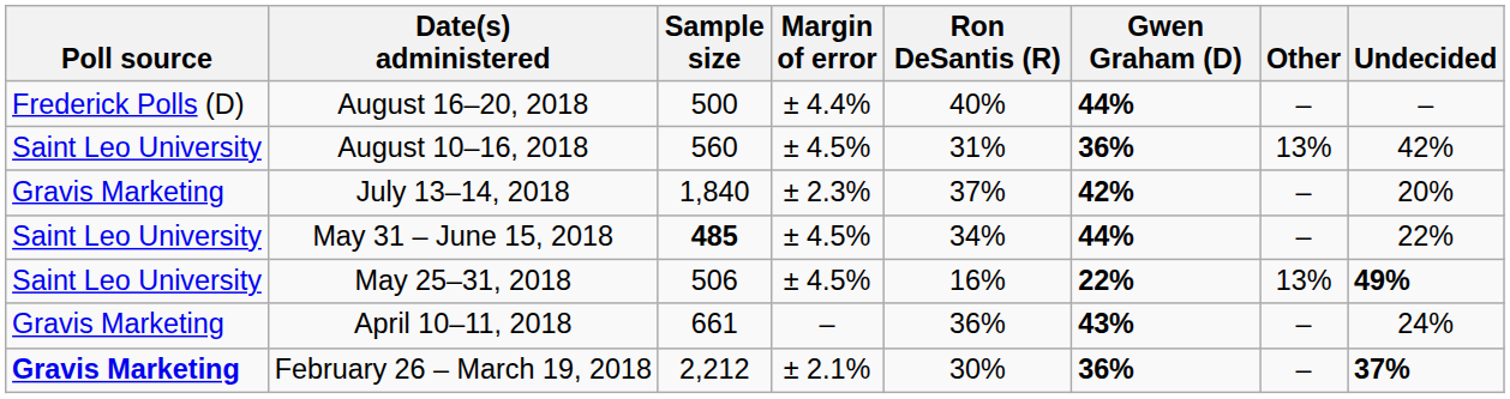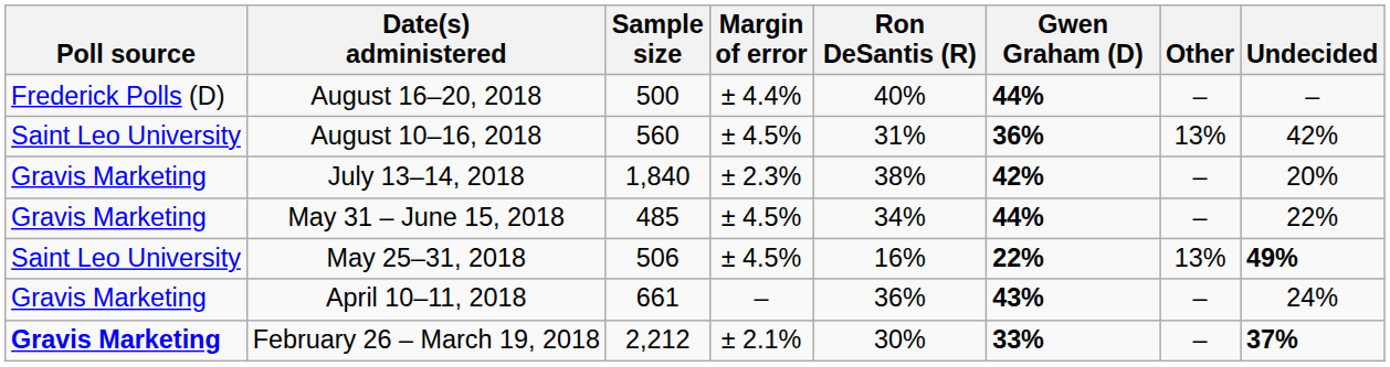July 13–14, 2018 | Ron DeSantis (R): 37% -> 38%
May 31 – June 15, 2018 | Poll source: Saint Leo University -> Gravis Marketing
May 31 – June 15, 2018 | Sample size: bold -> normal
February 26 – March 19, 2018 | Gwen Graham (D): 36% -> 33%
